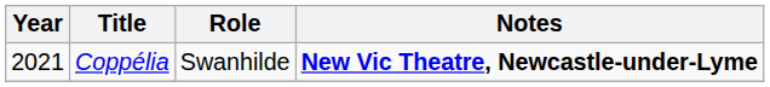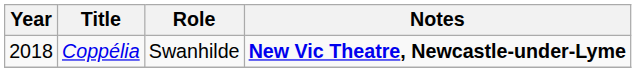Coppélia | Year: 2021 -> 2018
